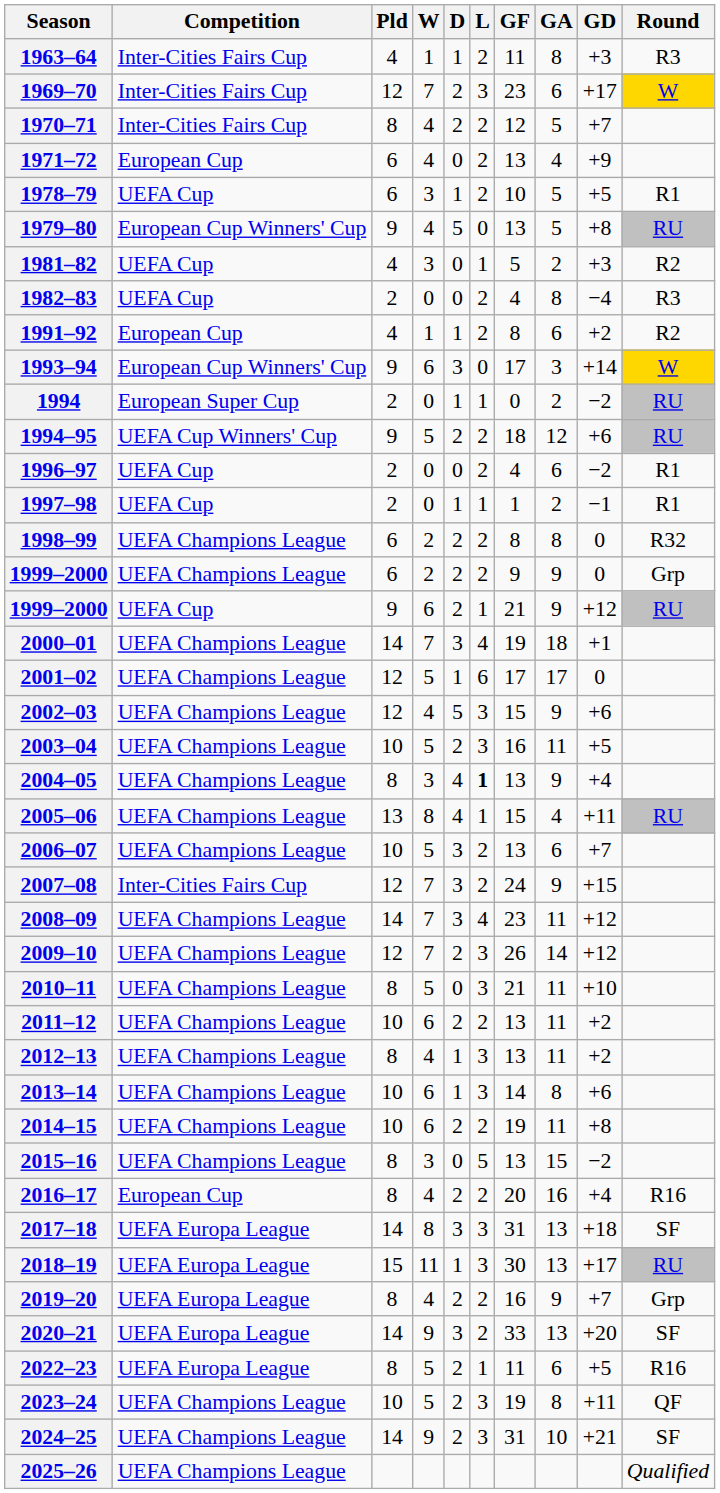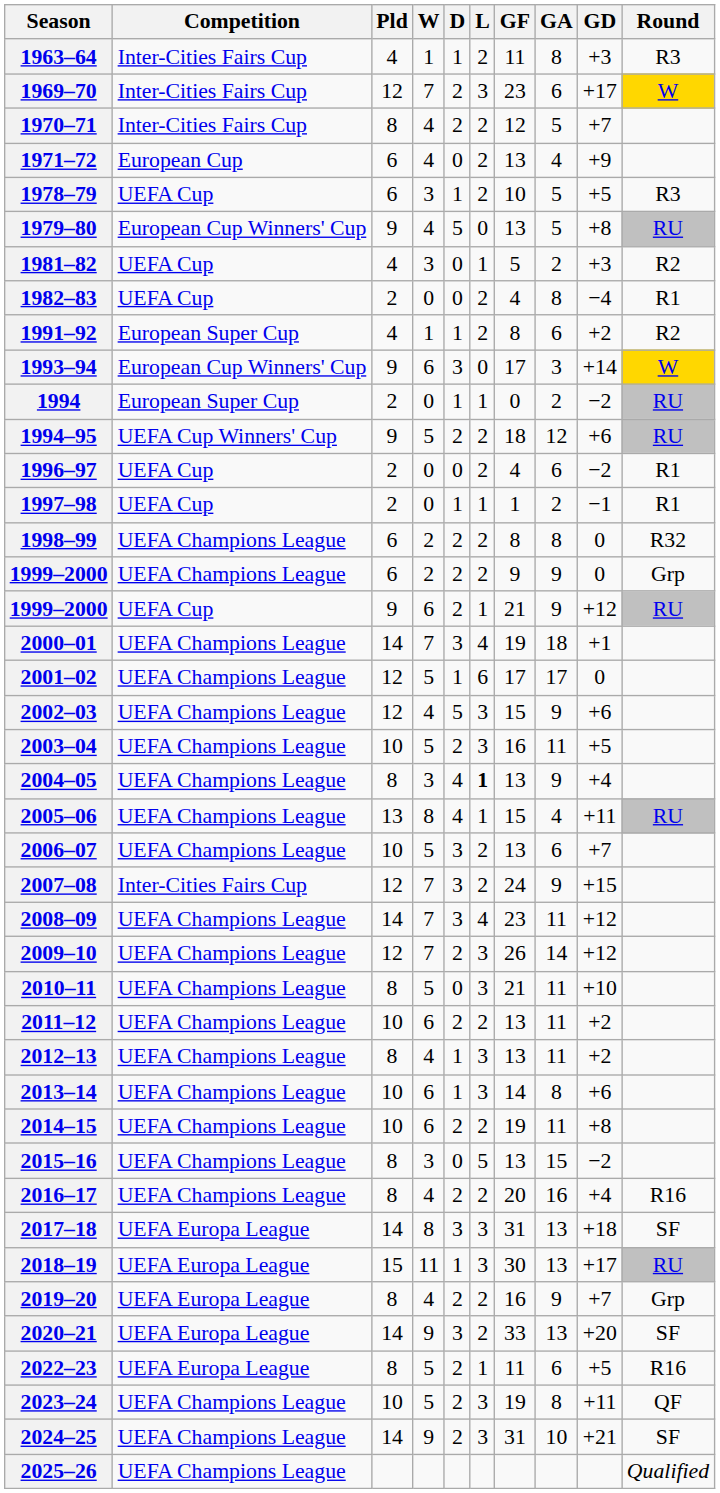1978–79 | Round: R1 -> R3
1982–83 | Round: R3 -> R1
1991–92 | Competition: European Cup -> European Super Cup
2016–17 | Competition: European Cup -> UEFA Champions League
